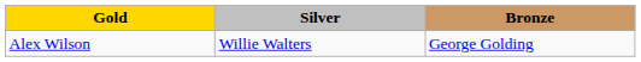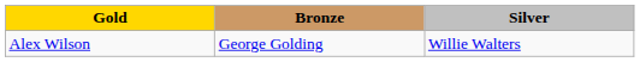columns swapped: Silver <-> Bronze
